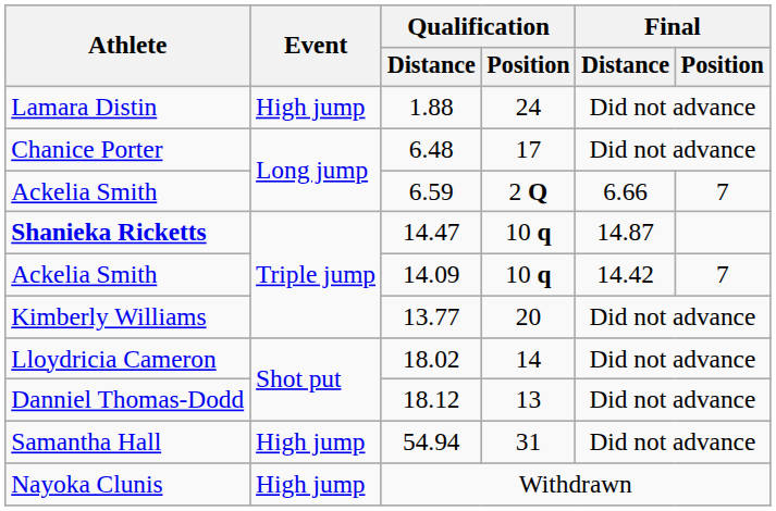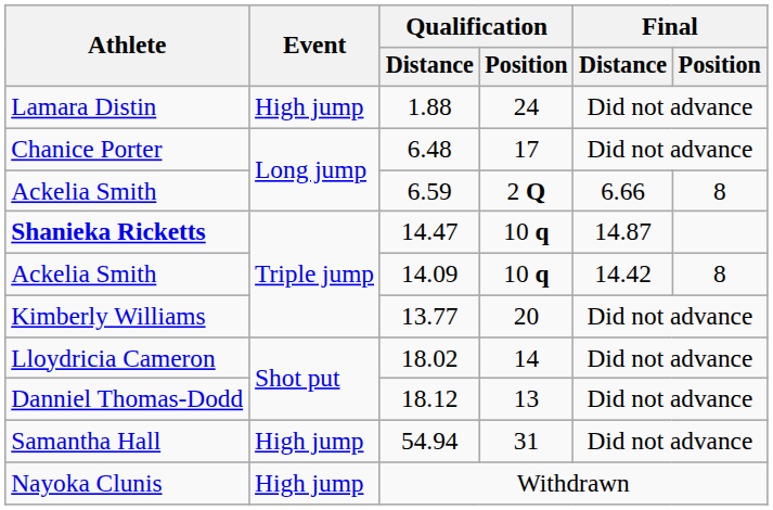Ackelia Smith / 6.59 | Final / Position: 7 -> 8
Ackelia Smith / 14.09 | Final / Position: 7 -> 8
